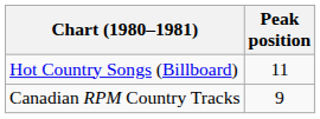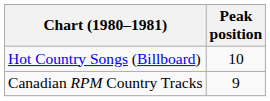Hot Country Songs (Billboard) | Peak position: 11 -> 10
